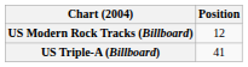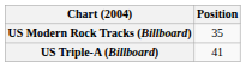US Modern Rock Tracks (Billboard) | Position: 12 -> 35
